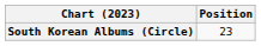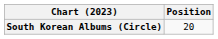South Korean Albums (Circle) | Position: 23 -> 20
